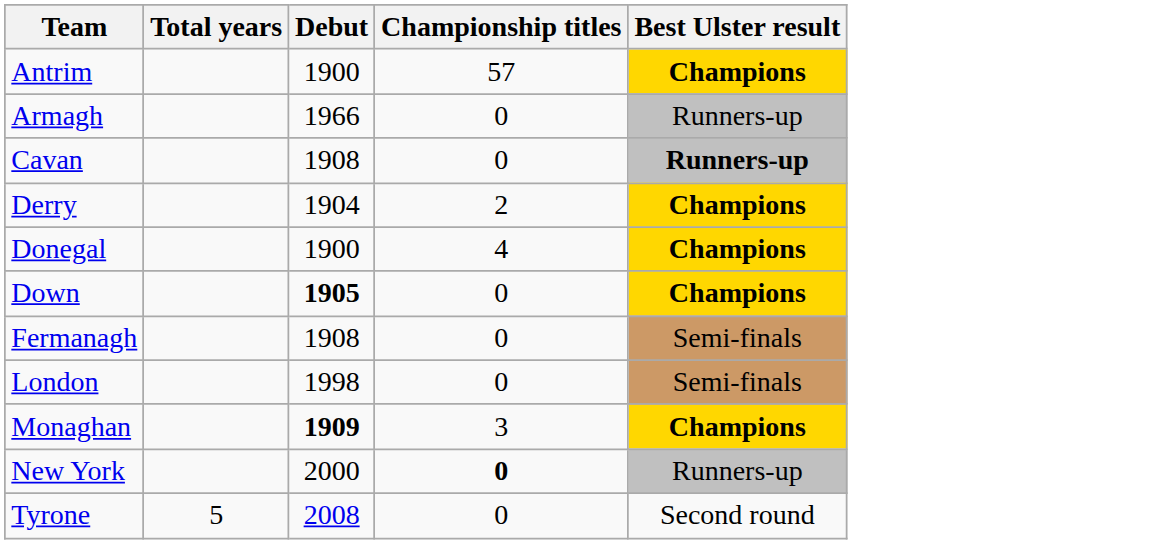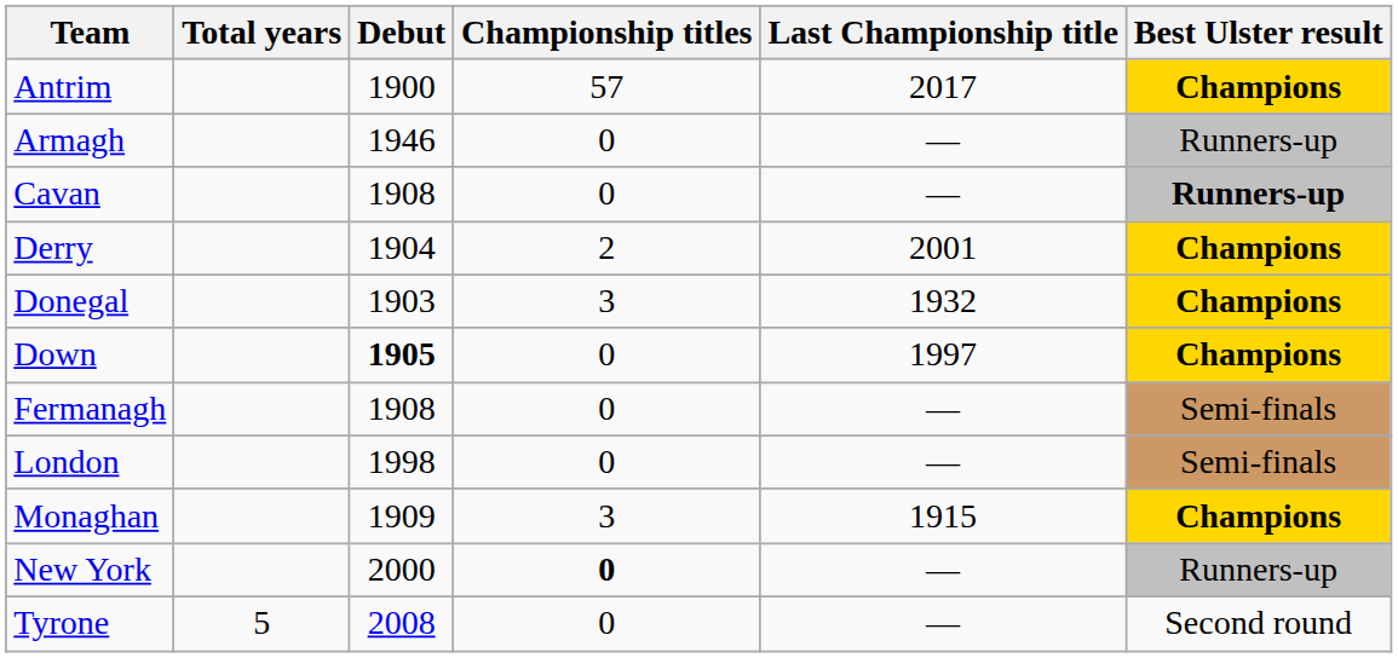+ column: Last Championship title | 2017 | — | — | 2001 | 1932 | 1997 | — | — | 1915 | — | —
Armagh | Debut: 1966 -> 1946
Donegal | Debut: 1900 -> 1903
Donegal | Championship titles: 4 -> 3
Monaghan | Debut: bold -> normal
